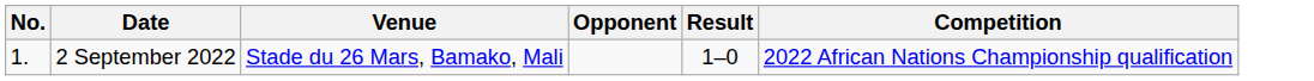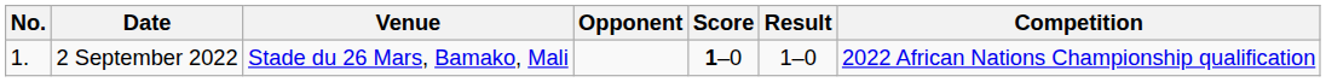+ column: Score | 1–0
